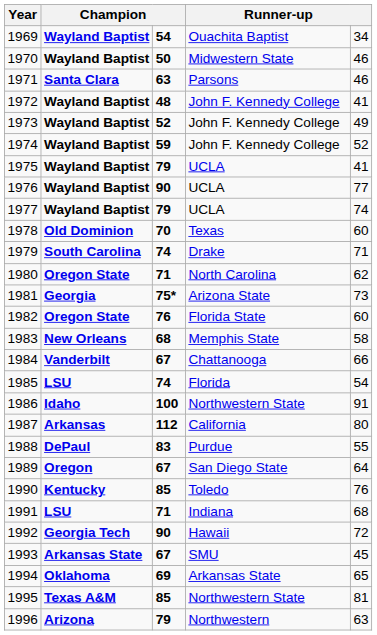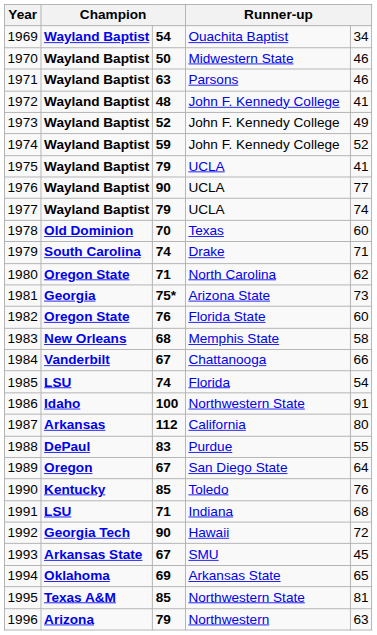1971 | column 2: Santa Clara -> Wayland Baptist
